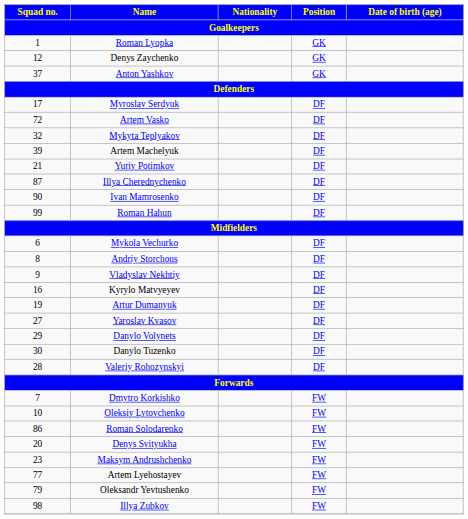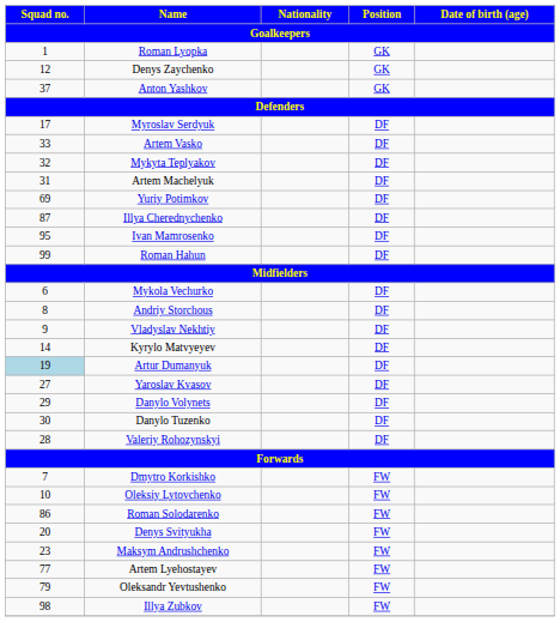Artem Vasko | Squad no.: 72 -> 33
Artem Machelyuk | Squad no.: 39 -> 31
Yuriy Potimkov | Squad no.: 21 -> 69
Ivan Mamrosenko | Squad no.: 90 -> 95
Kyrylo Matvyeyev | Squad no.: 16 -> 14
Artur Dumanyuk | Squad no.: no background -> lightblue background
